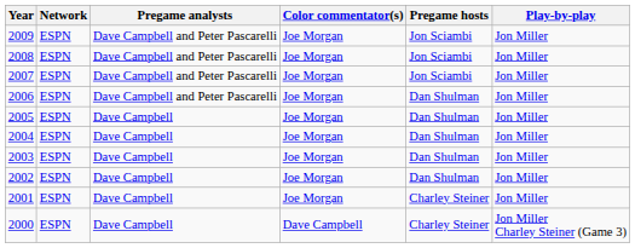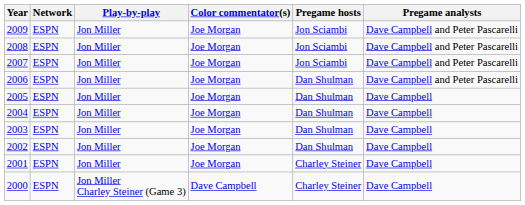columns swapped: Play-by-play <-> Pregame analysts
